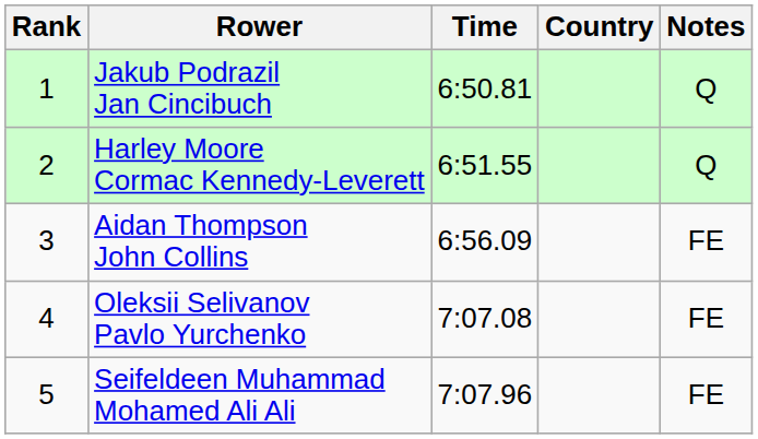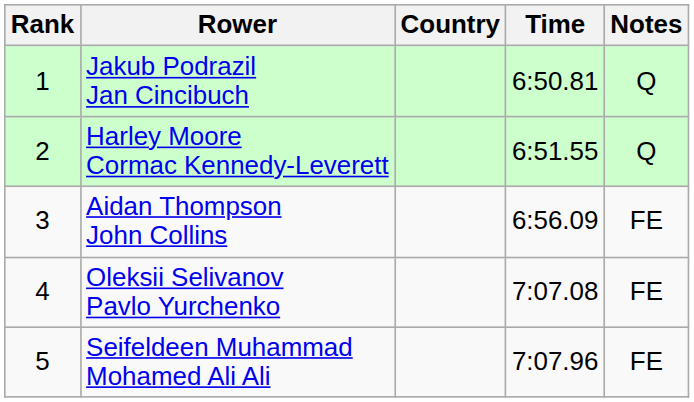columns swapped: Country <-> Time
